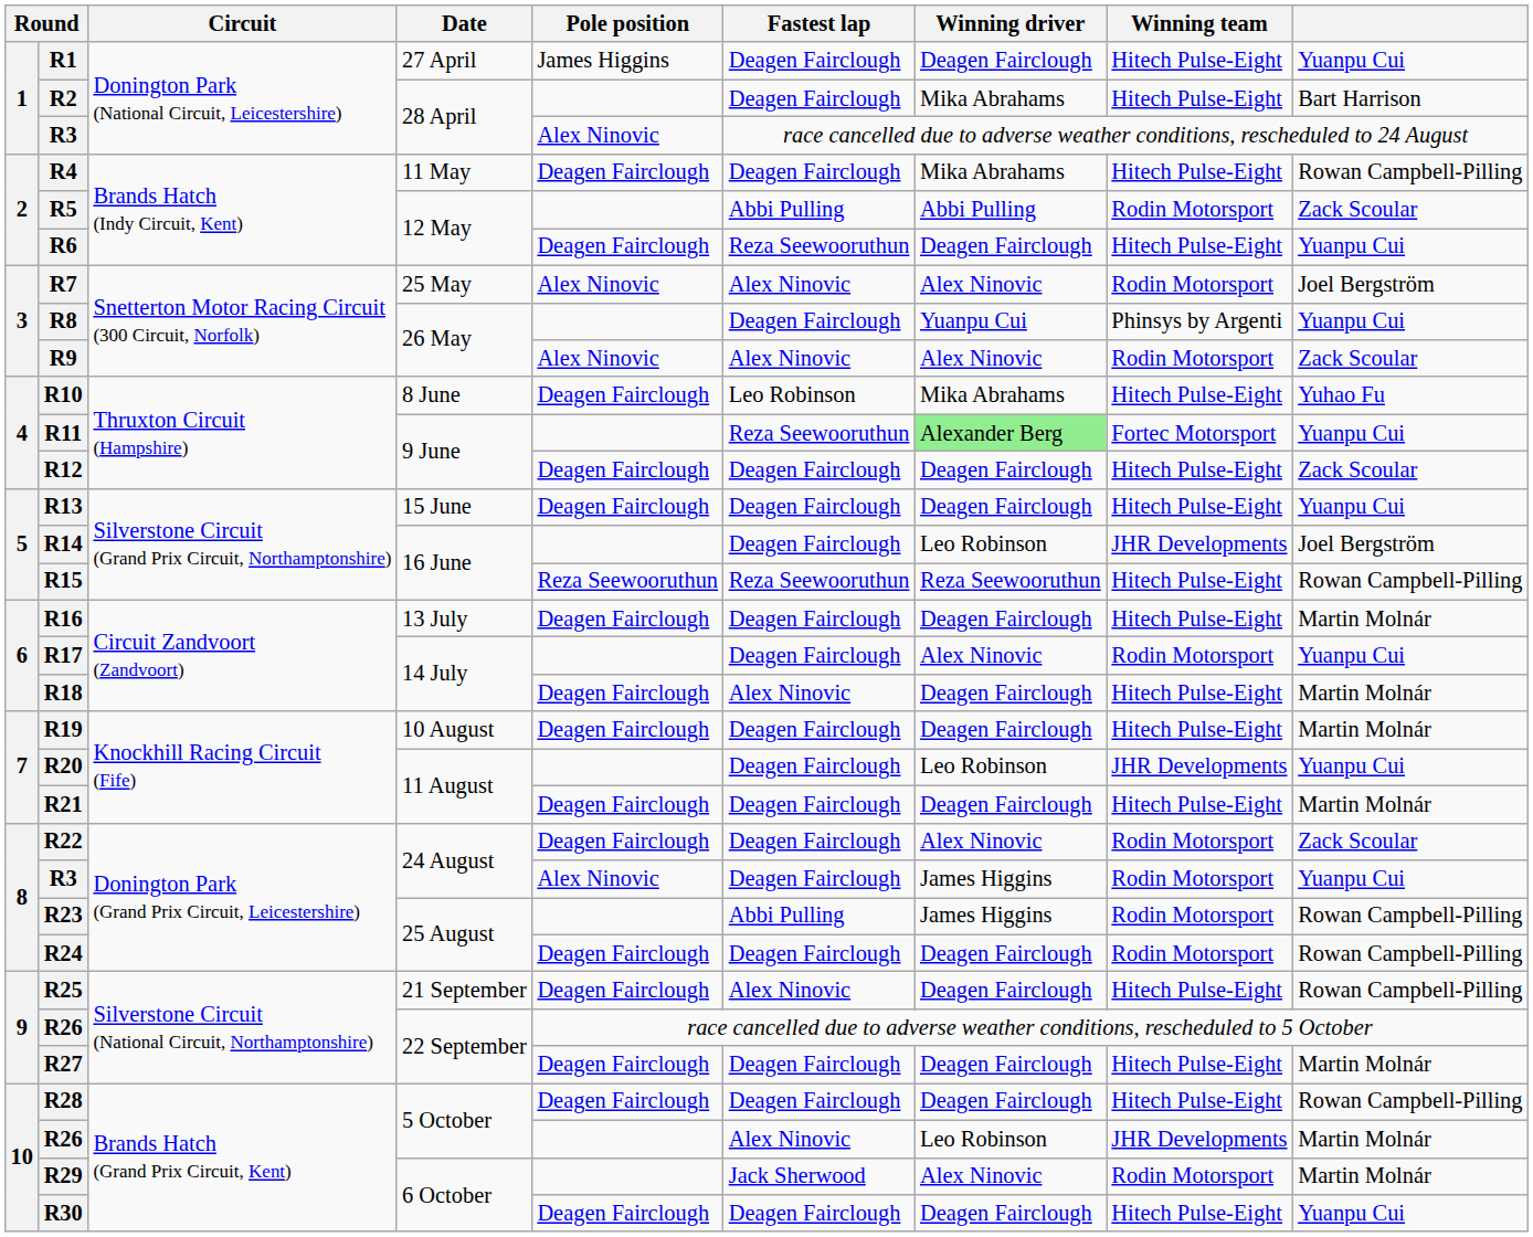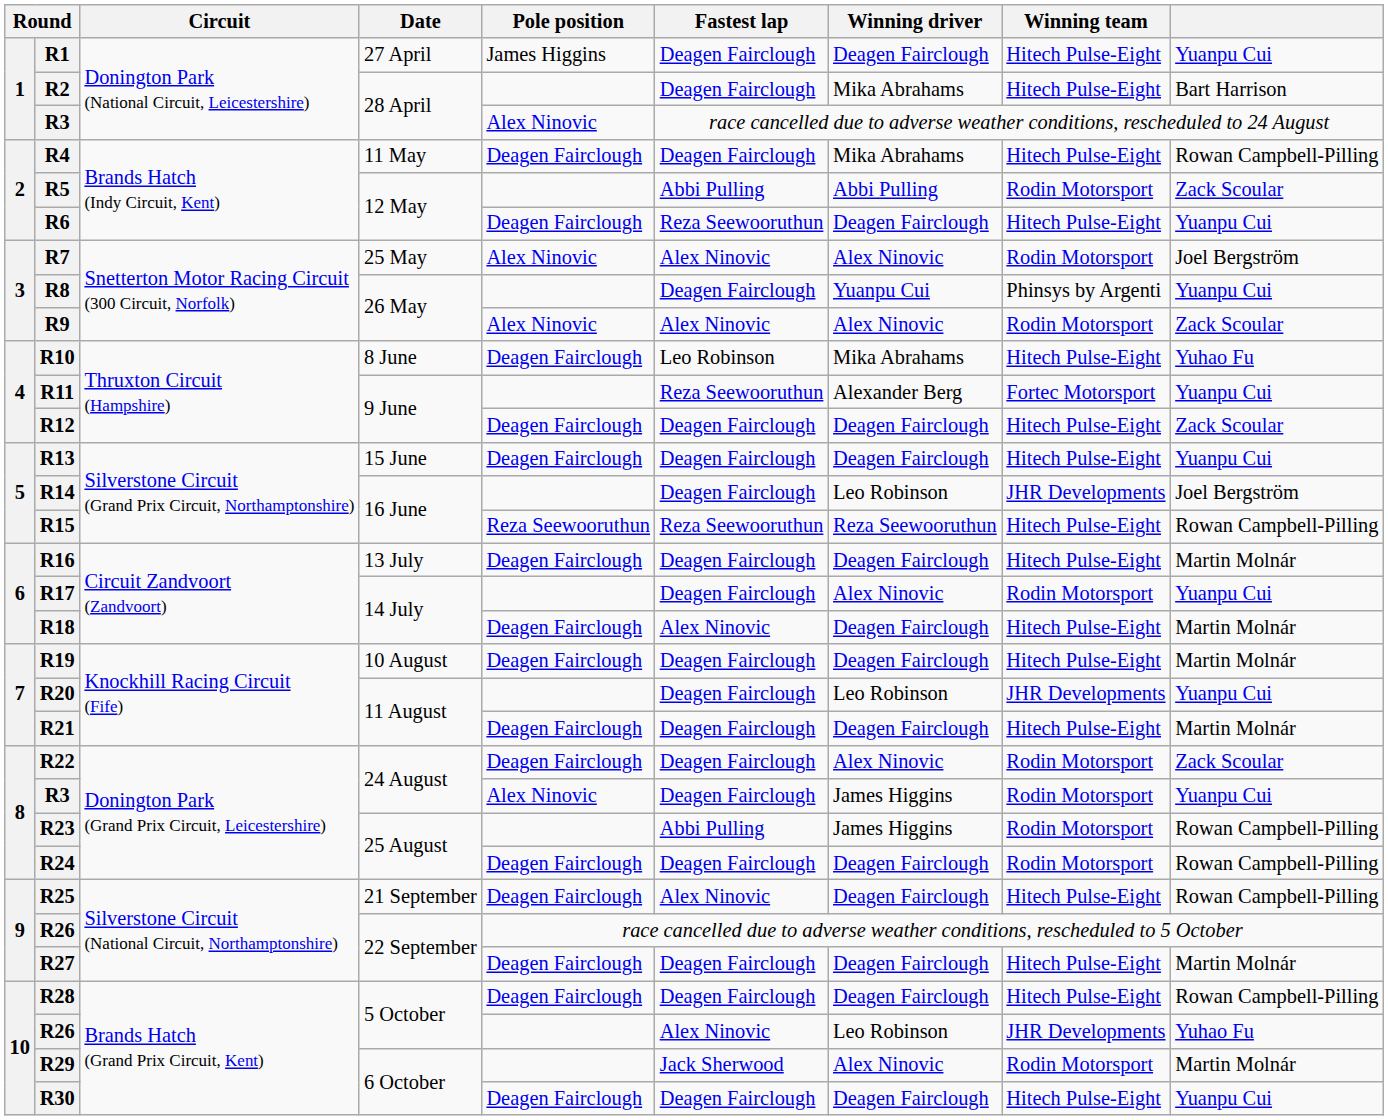R11 | Winning driver: lightgreen background -> no background
R26 / 5 October | column 9: Martin Molnár -> Yuhao Fu
